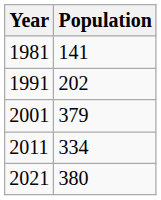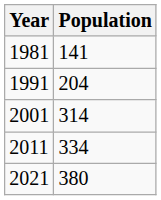1991 | Population: 202 -> 204
2001 | Population: 379 -> 314
